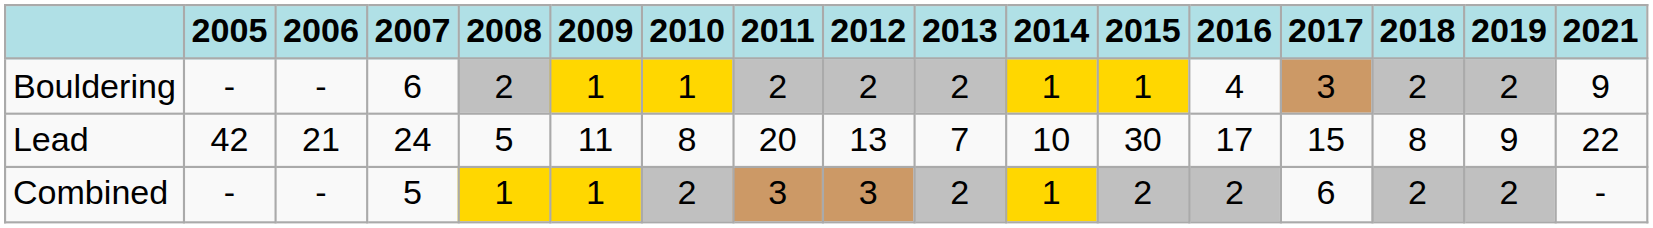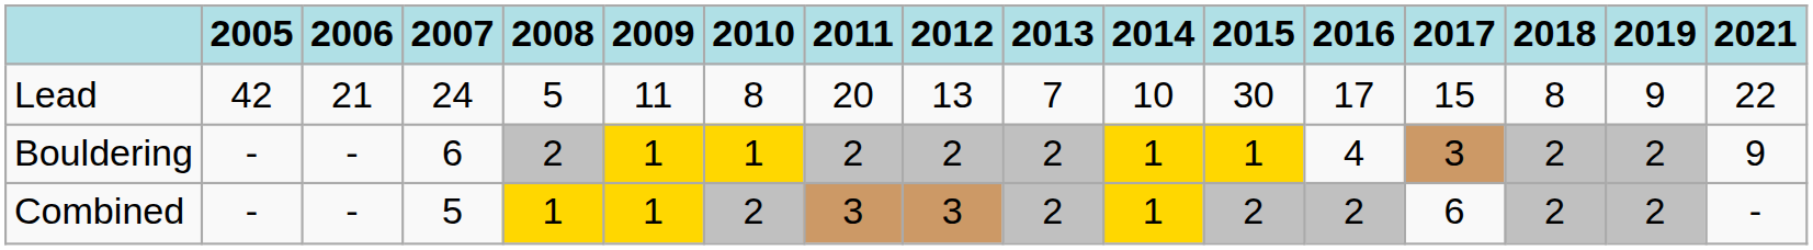rows swapped: Lead <-> Bouldering
